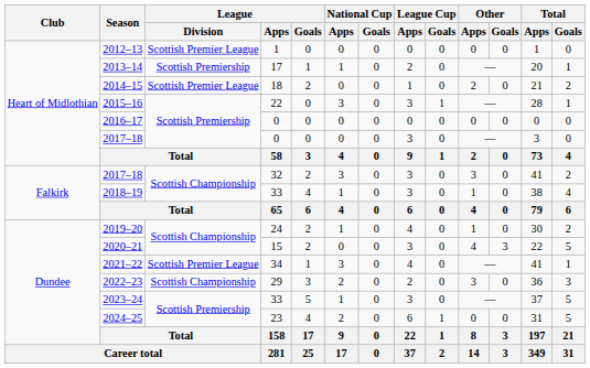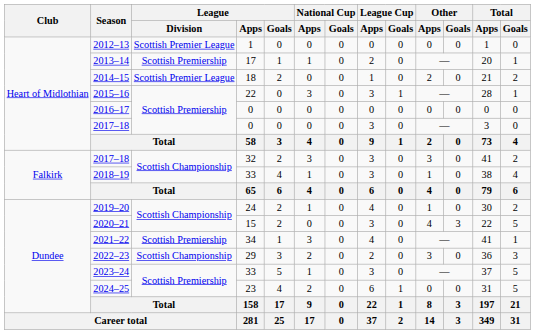2021–22 | League / Division: Scottish Premier League -> Scottish Premiership
